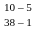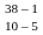rows swapped: 10 – 5 <-> 38 – 1
